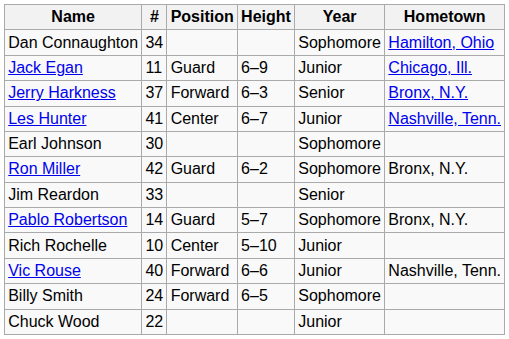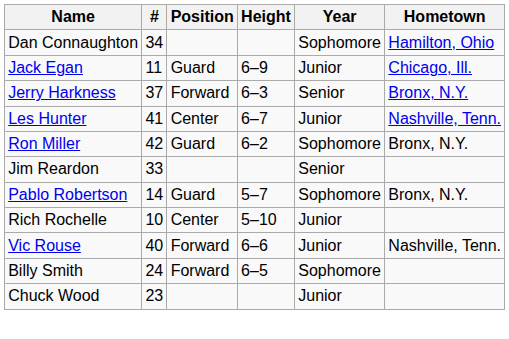- row: Earl Johnson | 30 | Sophomore
Chuck Wood | #: 22 -> 23
